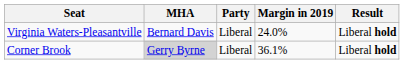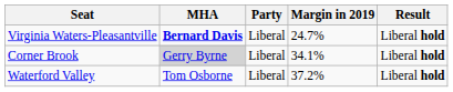Virginia Waters-Pleasantville | MHA: normal -> bold
Virginia Waters-Pleasantville | Margin in 2019: 24.0% -> 24.7%
Corner Brook | Margin in 2019: 36.1% -> 34.1%
+ row: Waterford Valley | Tom Osborne | Liberal | 37.2% | Liberal hold
